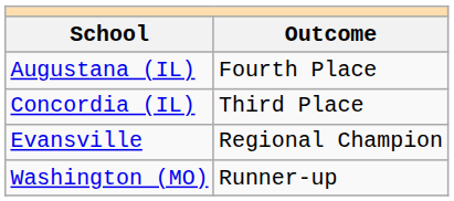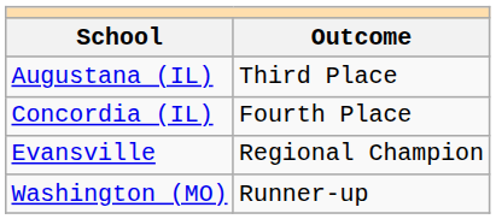Augustana (IL) | Outcome: Fourth Place -> Third Place
Concordia (IL) | Outcome: Third Place -> Fourth Place
